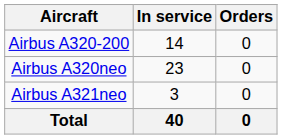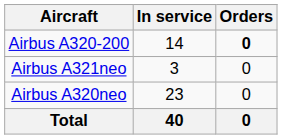Airbus A320-200 | Orders: normal -> bold
rows swapped: Airbus A320neo <-> Airbus A321neo
